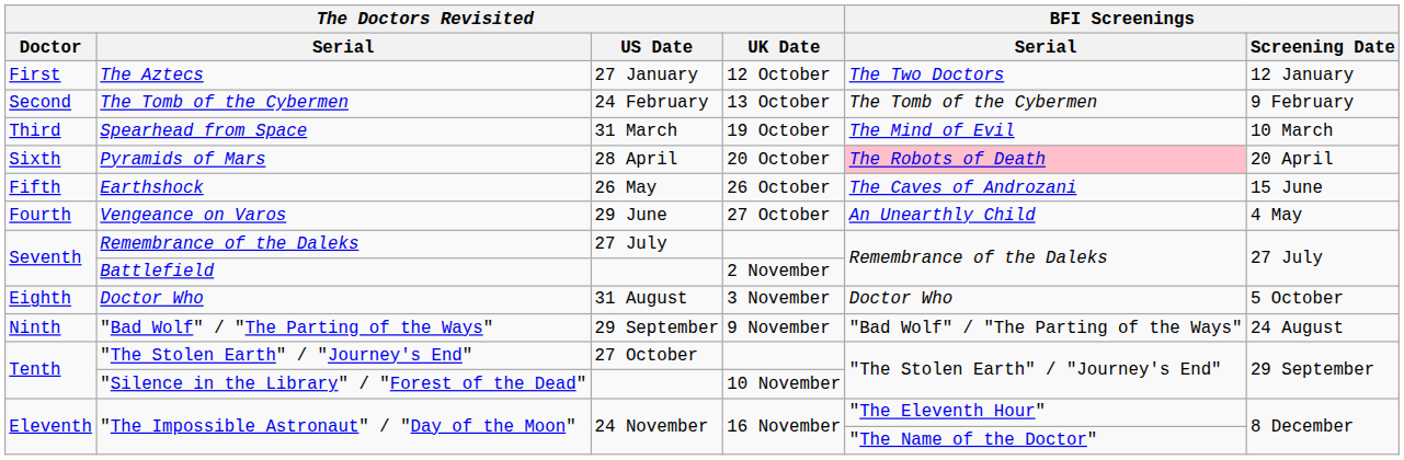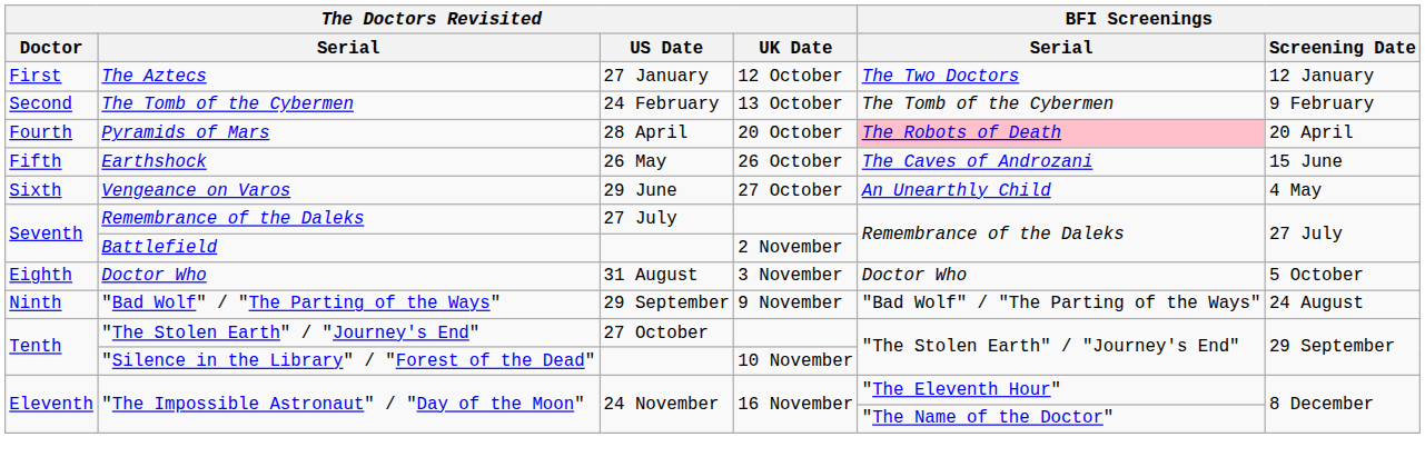- row: Third | Spearhead from Space | 31 March | 19 October | The Mind of Evil | 10 March
Pyramids of Mars | The Doctors Revisited / Doctor: Sixth -> Fourth
Vengeance on Varos | The Doctors Revisited / Doctor: Fourth -> Sixth
